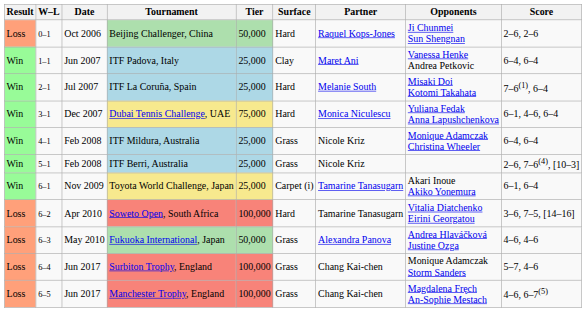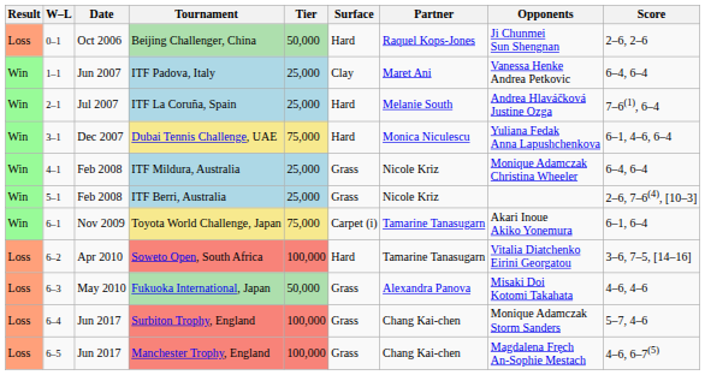ITF La Coruña, Spain | Opponents: Misaki Doi Kotomi Takahata -> Andrea Hlaváčková Justine Ozga
Toyota World Challenge, Japan | Tier: 25,000 -> 75,000
Fukuoka International, Japan | Opponents: Andrea Hlaváčková Justine Ozga -> Misaki Doi Kotomi Takahata
